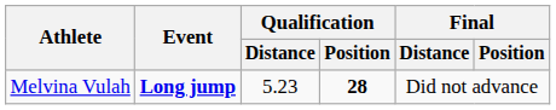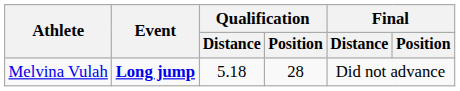Melvina Vulah | Qualification / Distance: 5.23 -> 5.18
Melvina Vulah | Qualification / Position: bold -> normal
